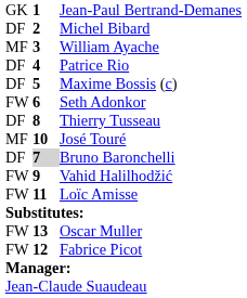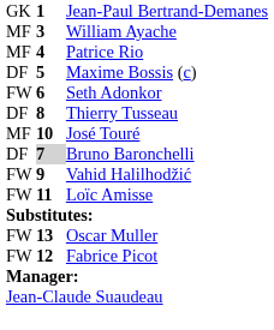- row: DF | 2 | Michel Bibard
Patrice Rio | column 1: DF -> MF
